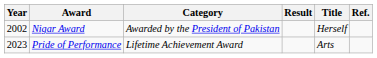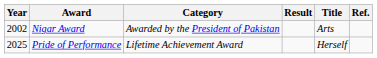Nigar Award | Title: Herself -> Arts
Pride of Performance | Year: 2023 -> 2025
Pride of Performance | Title: Arts -> Herself
